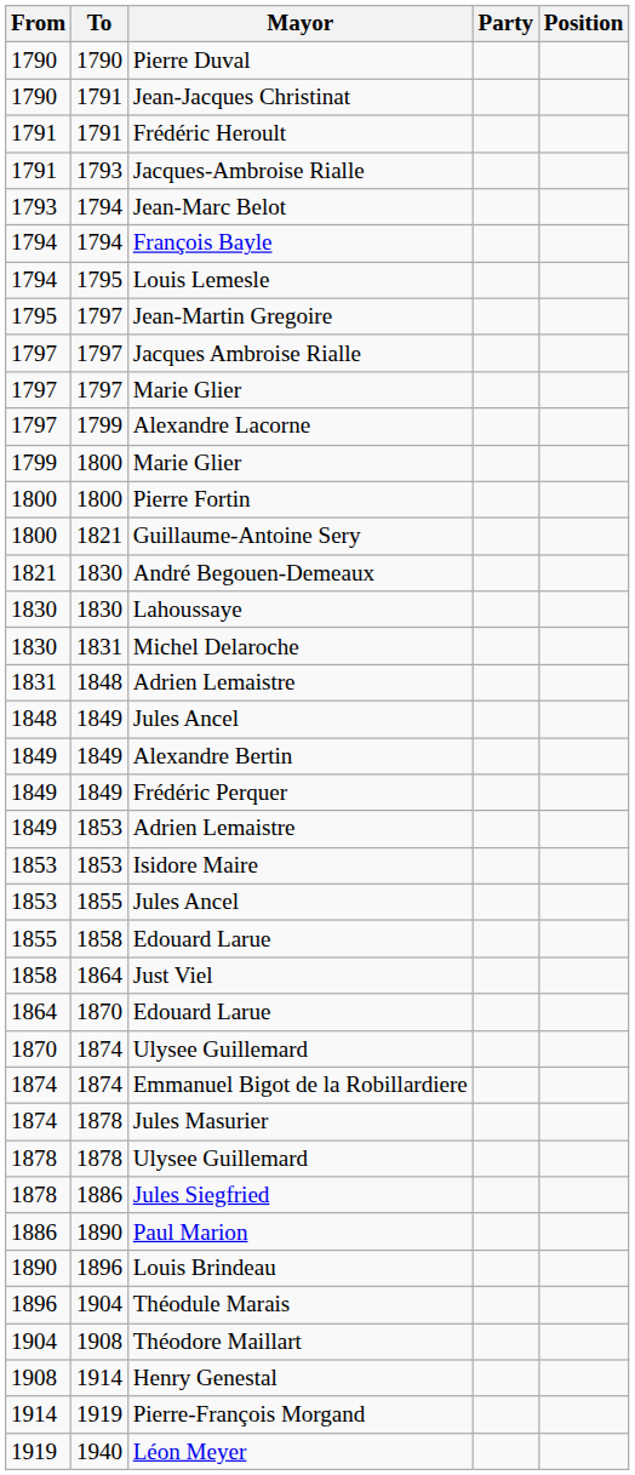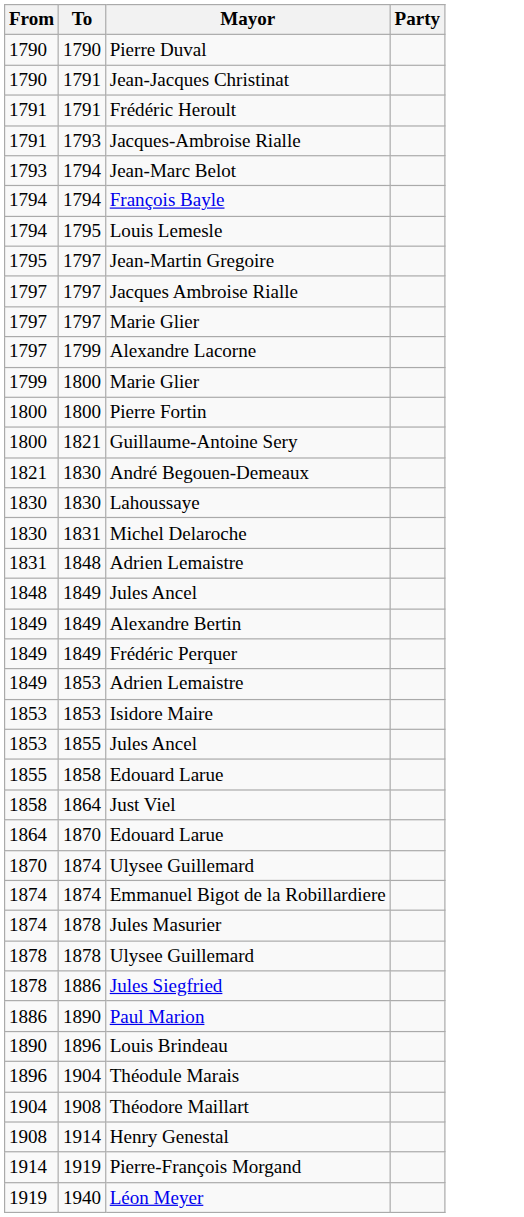- column: Position
